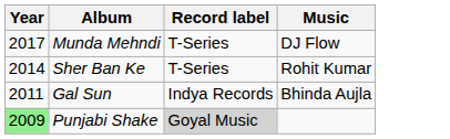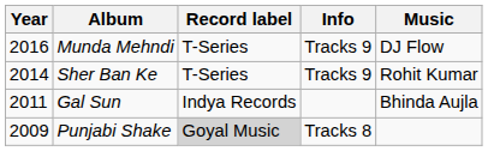+ column: Info | Tracks 9 | Tracks 9 | Tracks 8
Munda Mehndi | Year: 2017 -> 2016
Punjabi Shake | Year: lightgreen background -> no background
